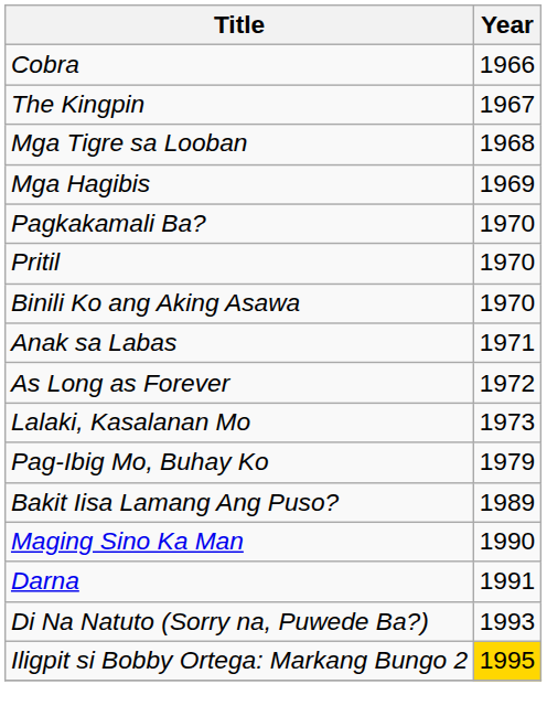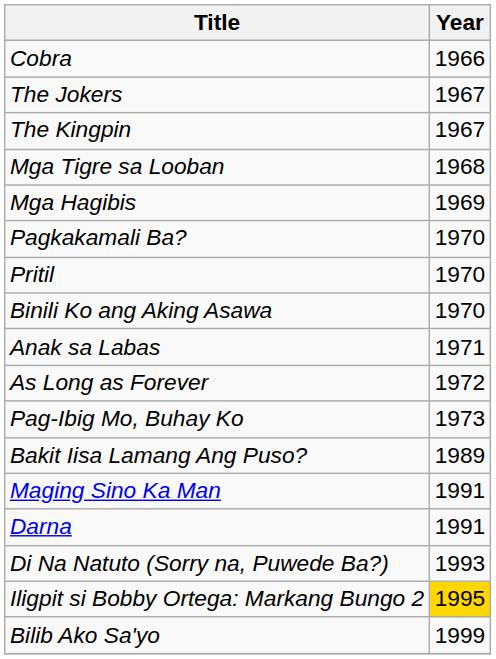+ row: The Jokers | 1967
- row: Lalaki, Kasalanan Mo | 1973
Pag-Ibig Mo, Buhay Ko | Year: 1979 -> 1973
Maging Sino Ka Man | Year: 1990 -> 1991
+ row: Bilib Ako Sa'yo | 1999
